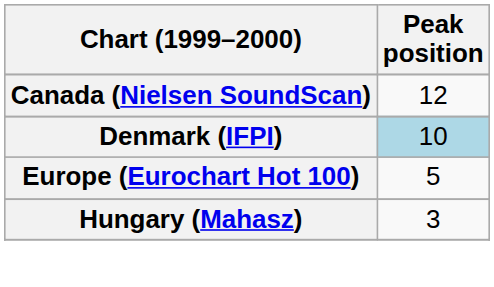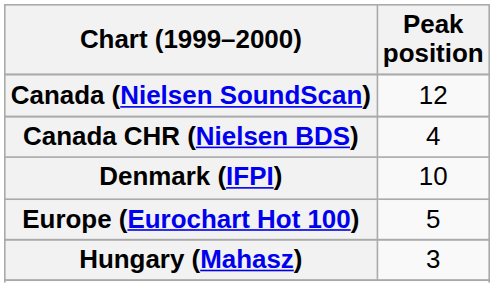+ row: Canada CHR (Nielsen BDS) | 4
Denmark (IFPI) | Peak position: lightblue background -> no background
